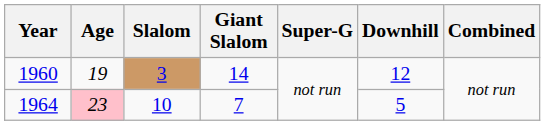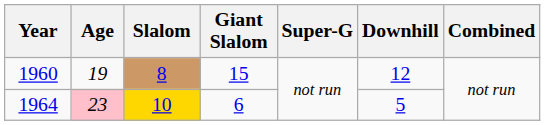1960 | Slalom: 3 -> 8
1960 | Giant Slalom: 14 -> 15
1964 | Slalom: no background -> gold background
1964 | Giant Slalom: 7 -> 6
